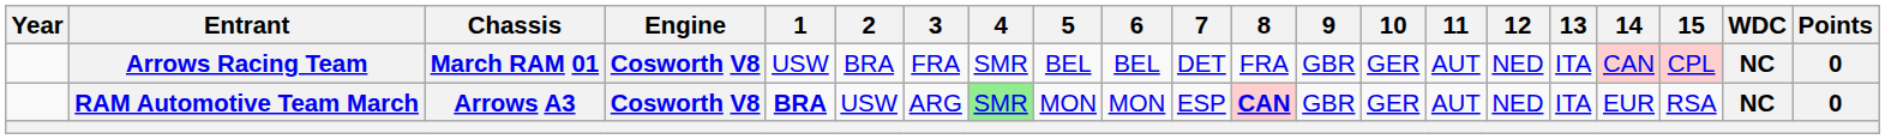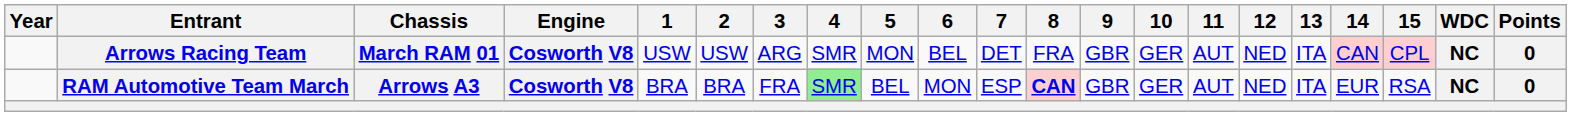Arrows Racing Team | 2: BRA -> USW
Arrows Racing Team | 3: FRA -> ARG
Arrows Racing Team | 5: BEL -> MON
RAM Automotive Team March | 1: bold -> normal
RAM Automotive Team March | 2: USW -> BRA
RAM Automotive Team March | 3: ARG -> FRA
RAM Automotive Team March | 5: MON -> BEL
